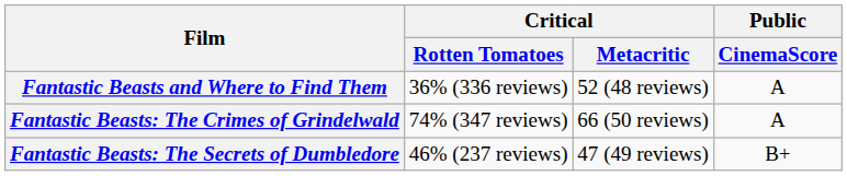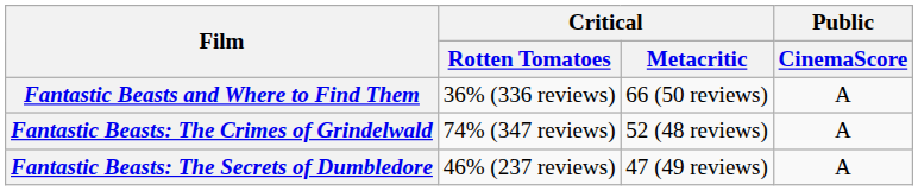Fantastic Beasts and Where to Find Them | Critical / Metacritic: 52 (48 reviews) -> 66 (50 reviews)
Fantastic Beasts: The Crimes of Grindelwald | Critical / Metacritic: 66 (50 reviews) -> 52 (48 reviews)
Fantastic Beasts: The Secrets of Dumbledore | Public / CinemaScore: B+ -> A
